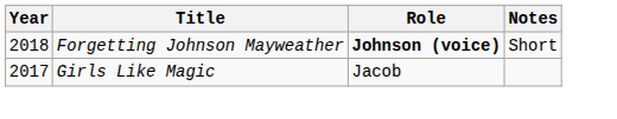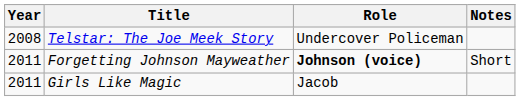+ row: 2008 | Telstar: The Joe Meek Story | Undercover Policeman
Forgetting Johnson Mayweather | Year: 2018 -> 2011
Girls Like Magic | Year: 2017 -> 2011
